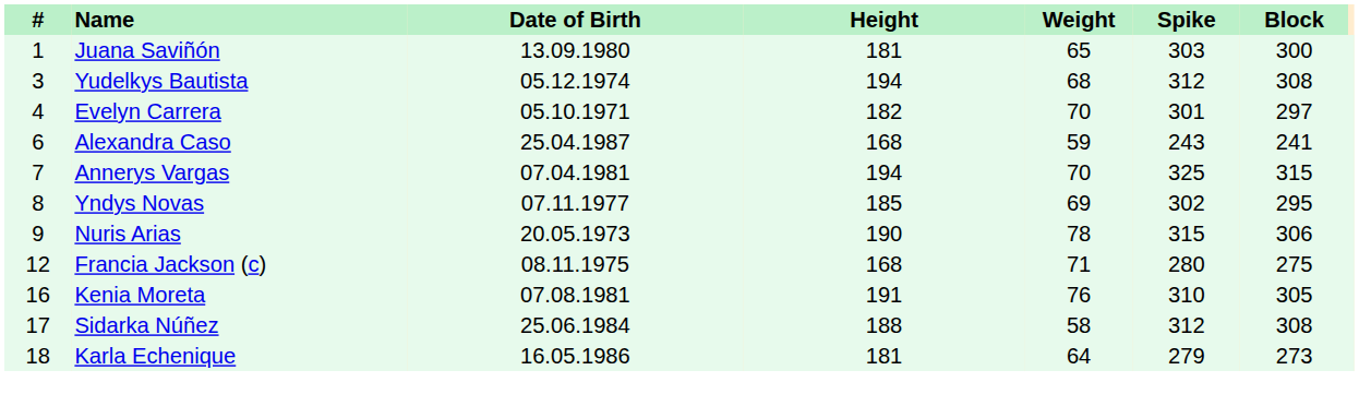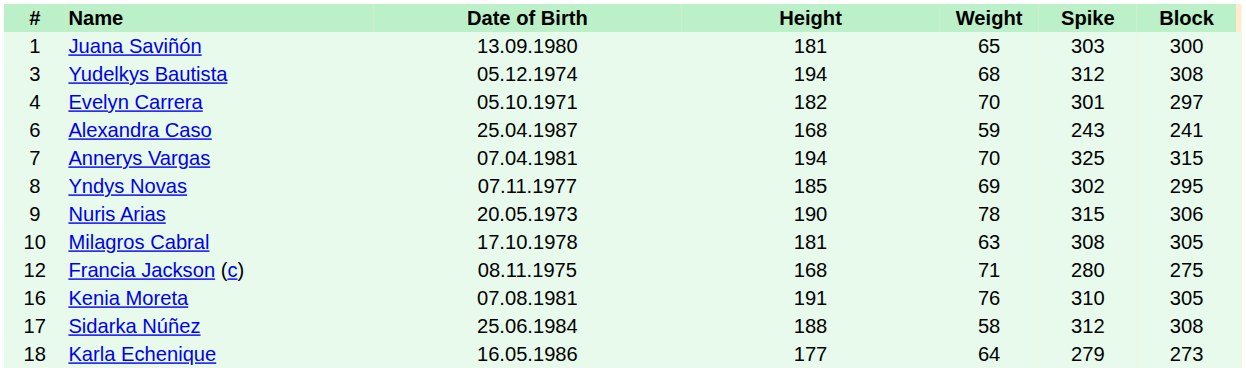+ row: 10 | Milagros Cabral | 17.10.1978 | 181 | 63 | 308 | 305
Karla Echenique | Height: 181 -> 177
